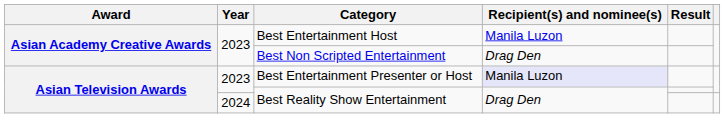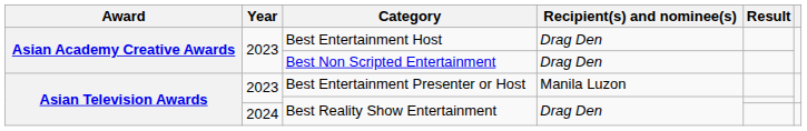Best Entertainment Host | Recipient(s) and nominee(s): Manila Luzon -> Drag Den
Best Entertainment Presenter or Host | Recipient(s) and nominee(s): lavender background -> no background
